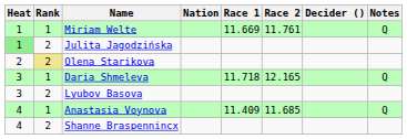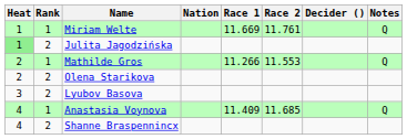+ row: 2 | 1 | Mathilde Gros | 11.266 | 11.553 | Q
Olena Starikova | Rank: khaki background -> no background
- row: 3 | 1 | Daria Shmeleva | 11.718 | 12.165 | Q
